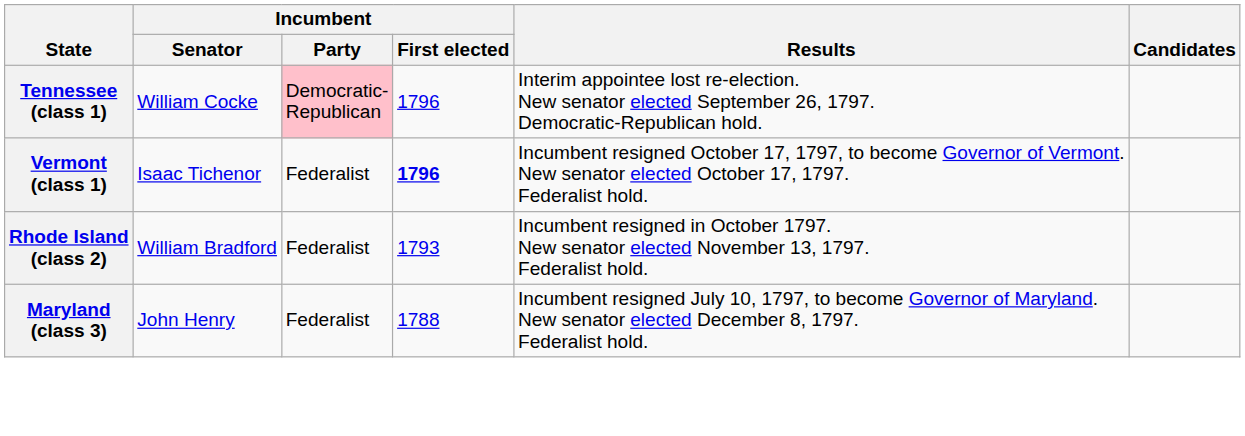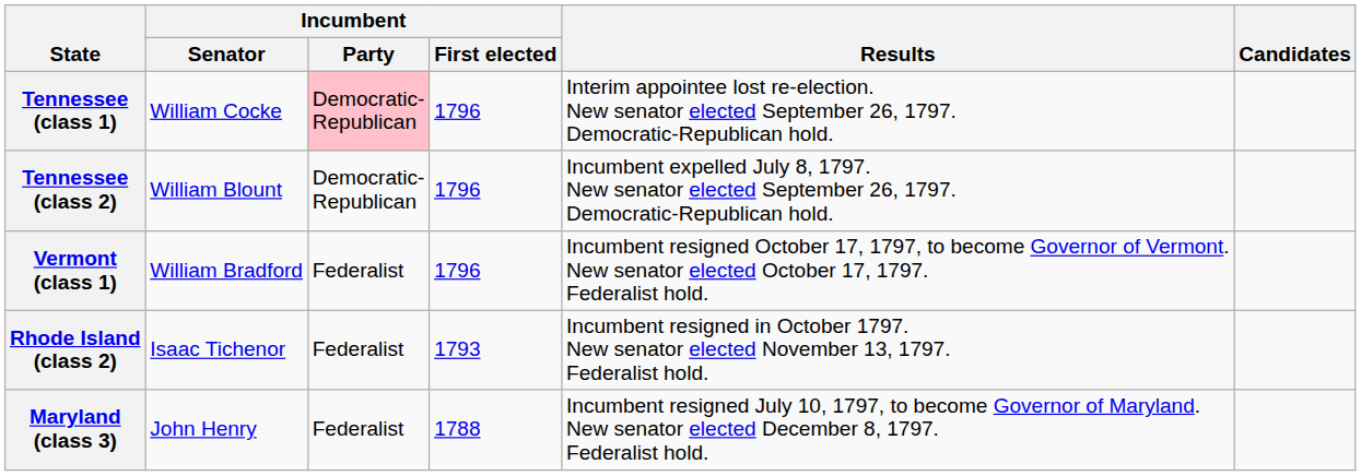+ row: Tennessee (class 2) | William Blount | Democratic- Republican | 1796 | Incumbent expelled July 8, 1797. New senator elected September 26, 1797. Democratic-Republican hold.
Vermont (class 1) | Incumbent / Senator: Isaac Tichenor -> William Bradford
Vermont (class 1) | Incumbent / First elected: bold -> normal
Rhode Island (class 2) | Incumbent / Senator: William Bradford -> Isaac Tichenor
